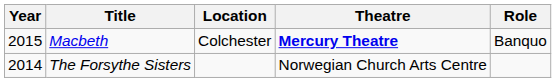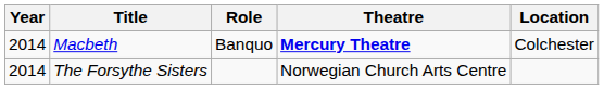columns swapped: Role <-> Location
Macbeth | Year: 2015 -> 2014
